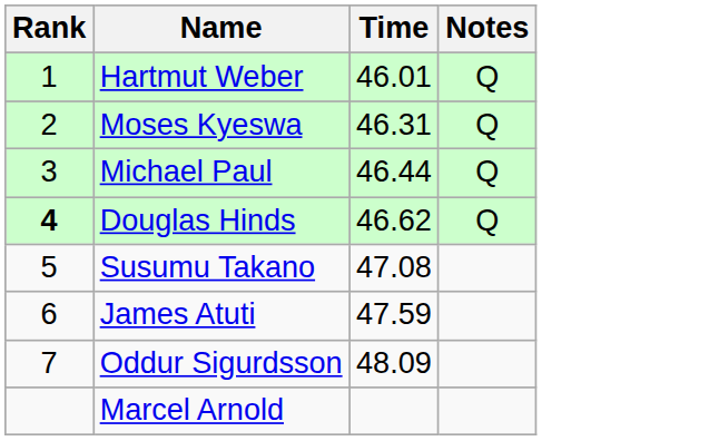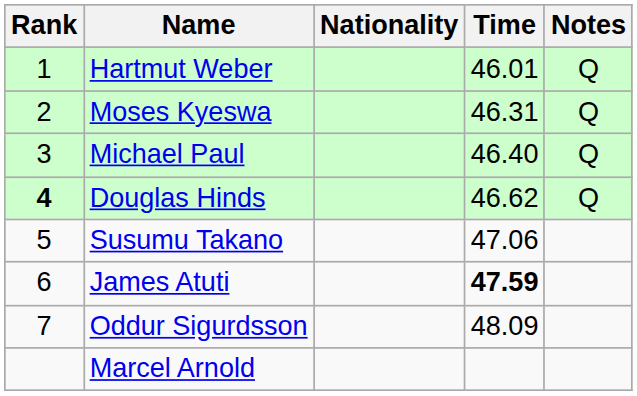+ column: Nationality
Michael Paul | Time: 46.44 -> 46.40
Susumu Takano | Time: 47.08 -> 47.06
James Atuti | Time: normal -> bold
